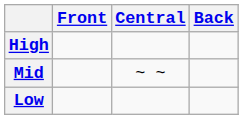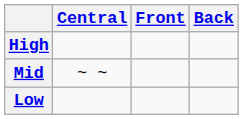columns swapped: Front <-> Central
